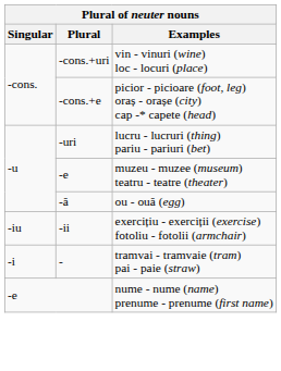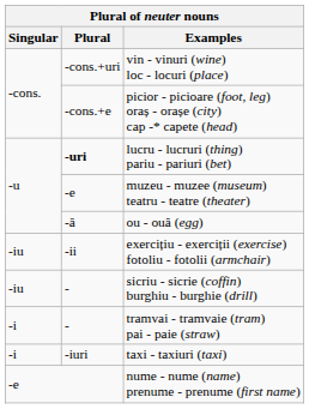lucru - lucruri (thing) pariu - pariuri (bet) | Plural: normal -> bold
+ row: -iu | - | sicriu - sicrie (coffin) burghiu - burghie (drill)
+ row: -i | -iuri | taxi - taxiuri (taxi)
